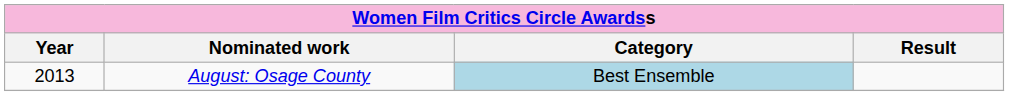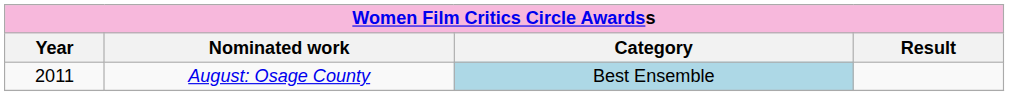August: Osage County | Year: 2013 -> 2011
